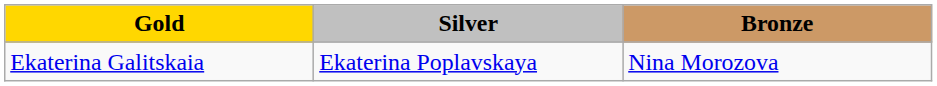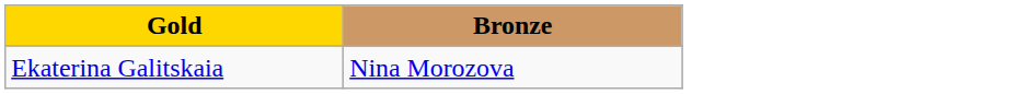- column: Silver | Ekaterina Poplavskaya
